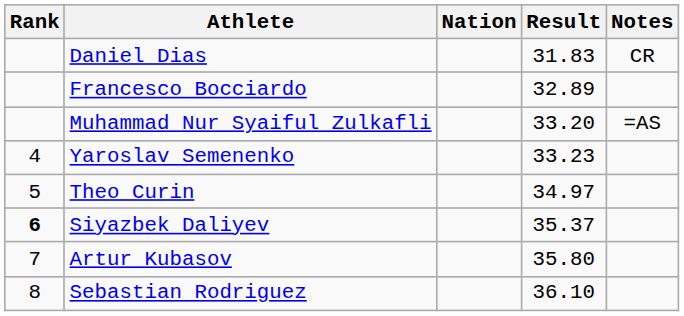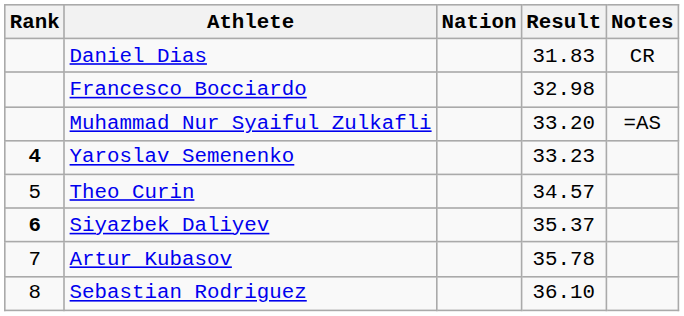Francesco Bocciardo | Result: 32.89 -> 32.98
Yaroslav Semenenko | Rank: normal -> bold
Theo Curin | Result: 34.97 -> 34.57
Artur Kubasov | Result: 35.80 -> 35.78
